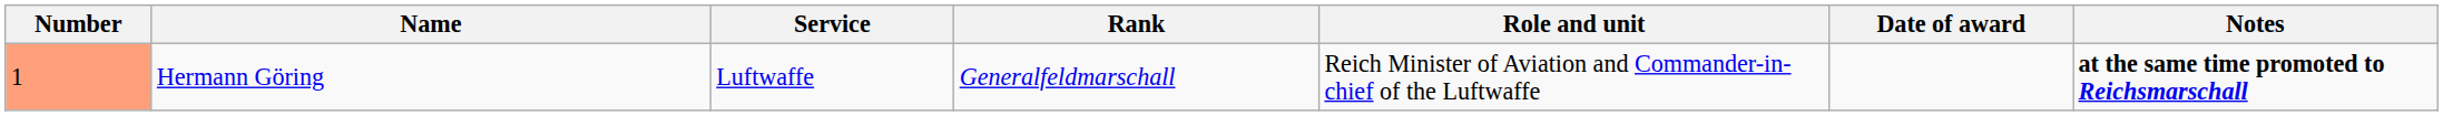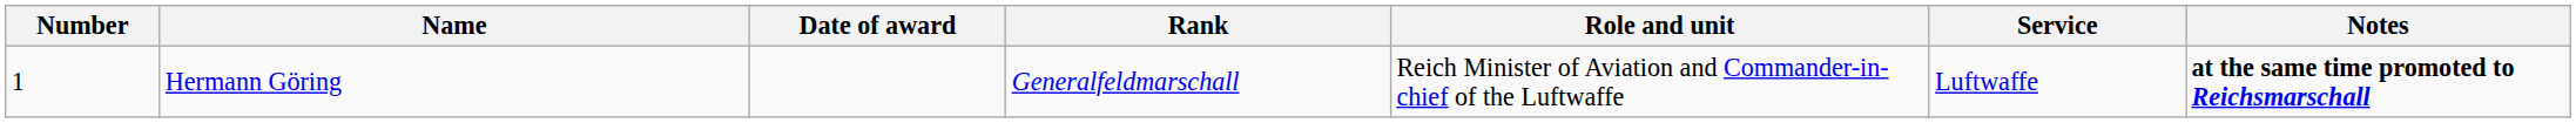columns swapped: Service <-> Date of award
Hermann Göring | Number: lightsalmon background -> no background
